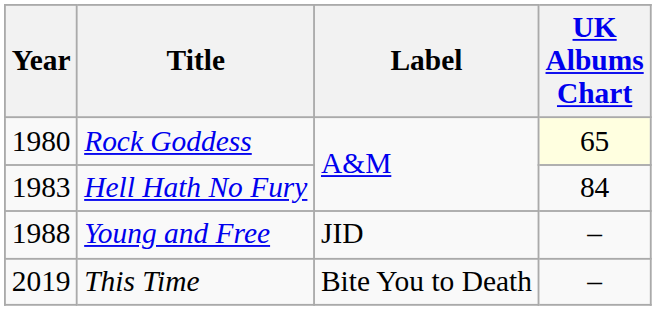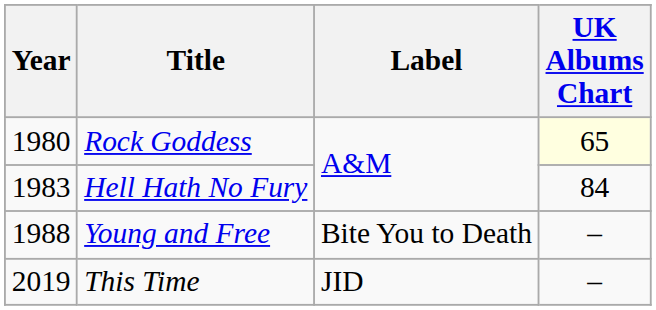Young and Free | Label: JID -> Bite You to Death
This Time | Label: Bite You to Death -> JID
